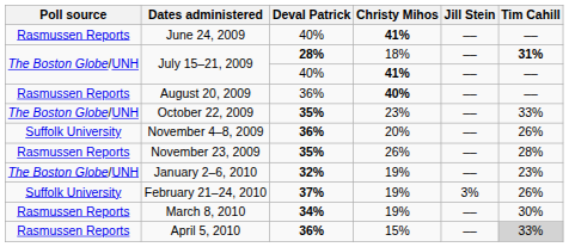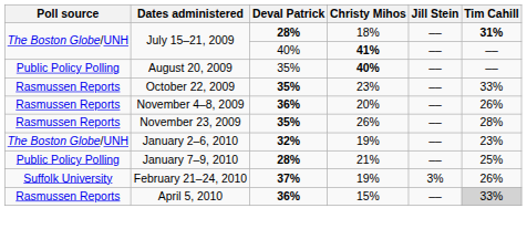- row: Rasmussen Reports | June 24, 2009 | 40% | 41% | –– | ––
August 20, 2009 | Poll source: Rasmussen Reports -> Public Policy Polling
August 20, 2009 | Deval Patrick: 36% -> 35%
October 22, 2009 | Poll source: The Boston Globe/UNH -> Rasmussen Reports
November 4–8, 2009 | Poll source: Suffolk University -> Rasmussen Reports
+ row: Public Policy Polling | January 7–9, 2010 | 28% | 21% | –– | 25%
- row: Rasmussen Reports | March 8, 2010 | 34% | 19% | –– | 30%
